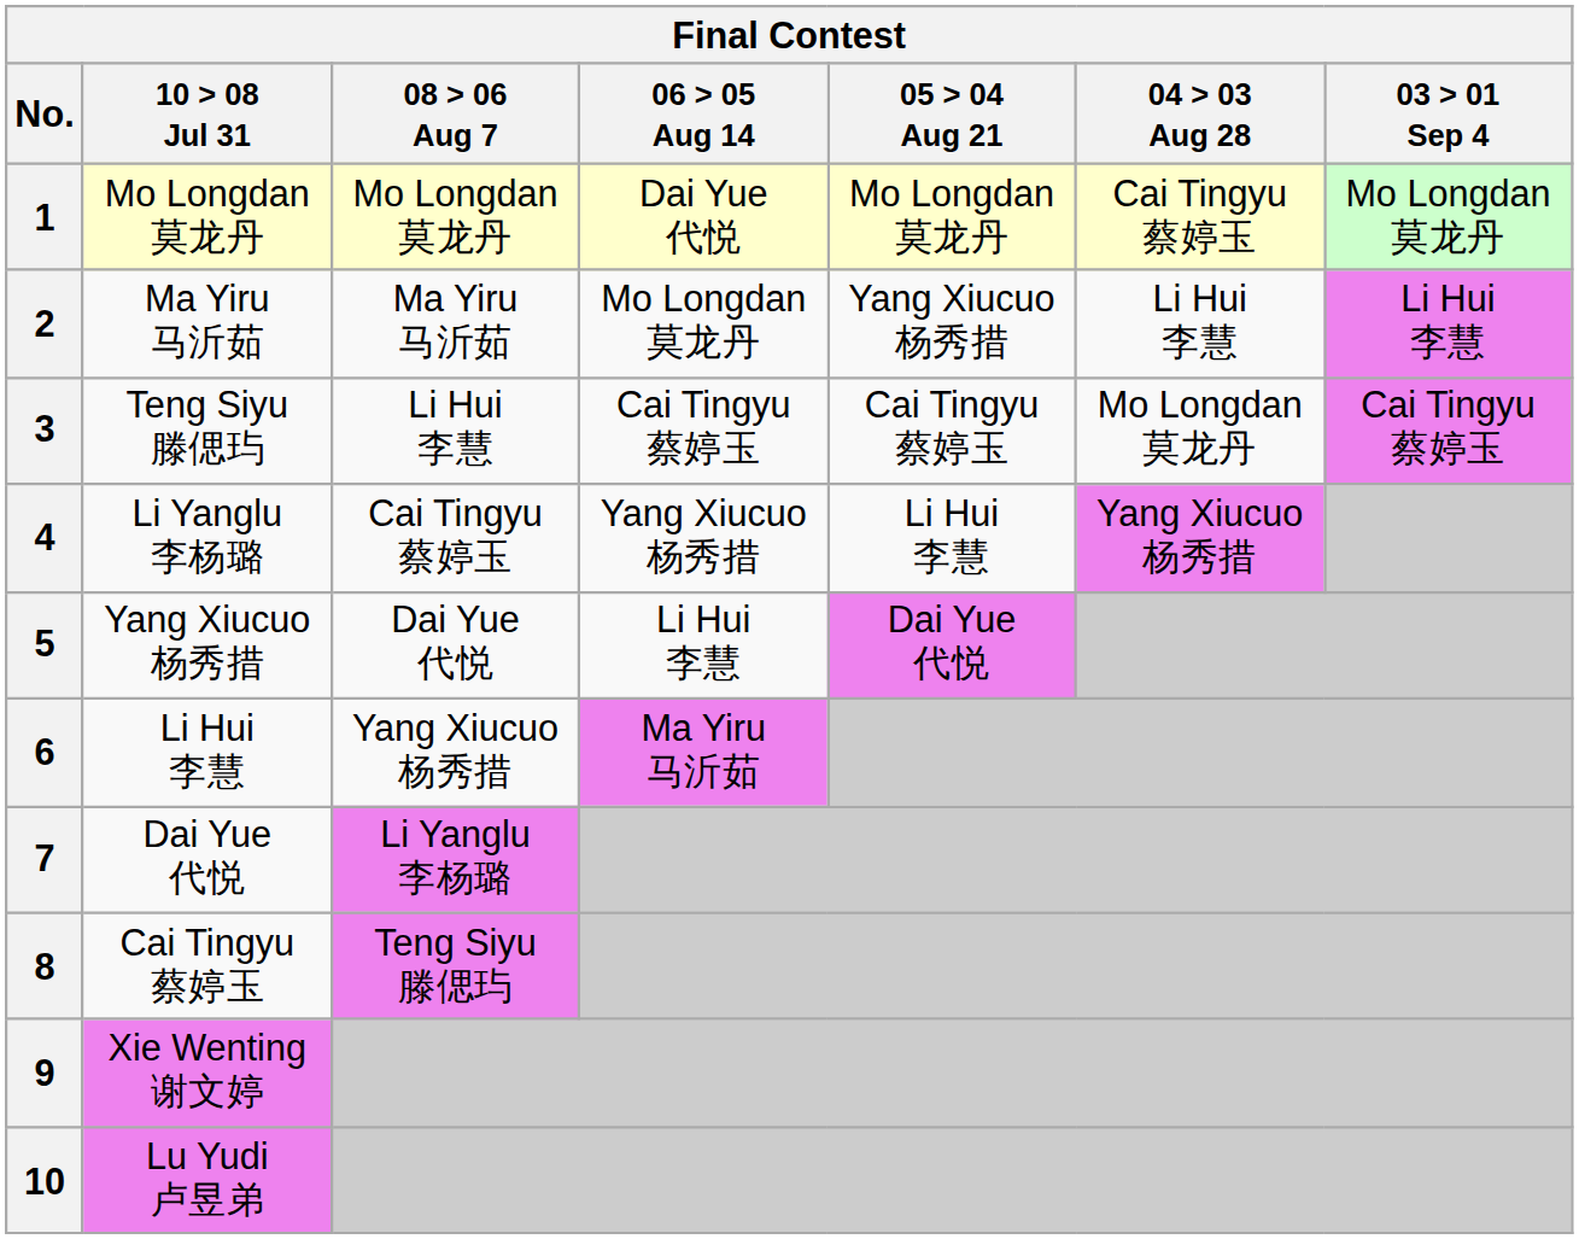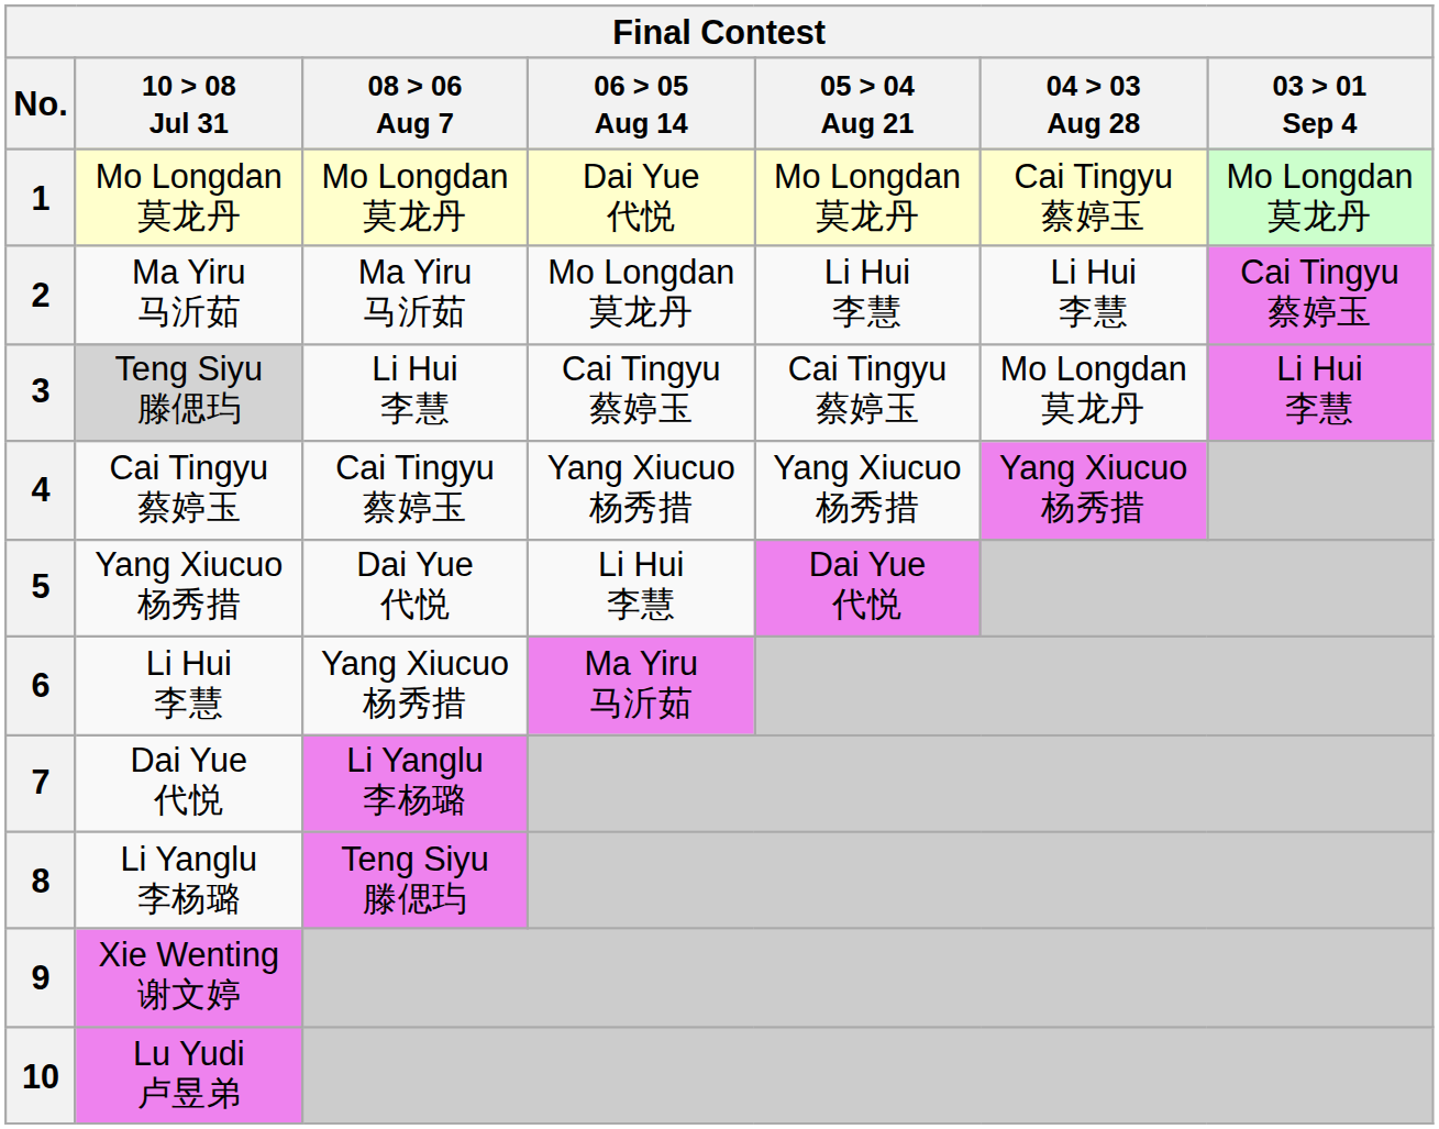2 | 05 > 04 Aug 21: Yang Xiucuo 杨秀措 -> Li Hui 李慧
2 | 03 > 01 Sep 4: Li Hui 李慧 -> Cai Tingyu 蔡婷玉
3 | 10 > 08 Jul 31: no background -> lightgrey background
3 | 03 > 01 Sep 4: Cai Tingyu 蔡婷玉 -> Li Hui 李慧
4 | 10 > 08 Jul 31: Li Yanglu 李杨璐 -> Cai Tingyu 蔡婷玉
4 | 05 > 04 Aug 21: Li Hui 李慧 -> Yang Xiucuo 杨秀措
8 | 10 > 08 Jul 31: Cai Tingyu 蔡婷玉 -> Li Yanglu 李杨璐
